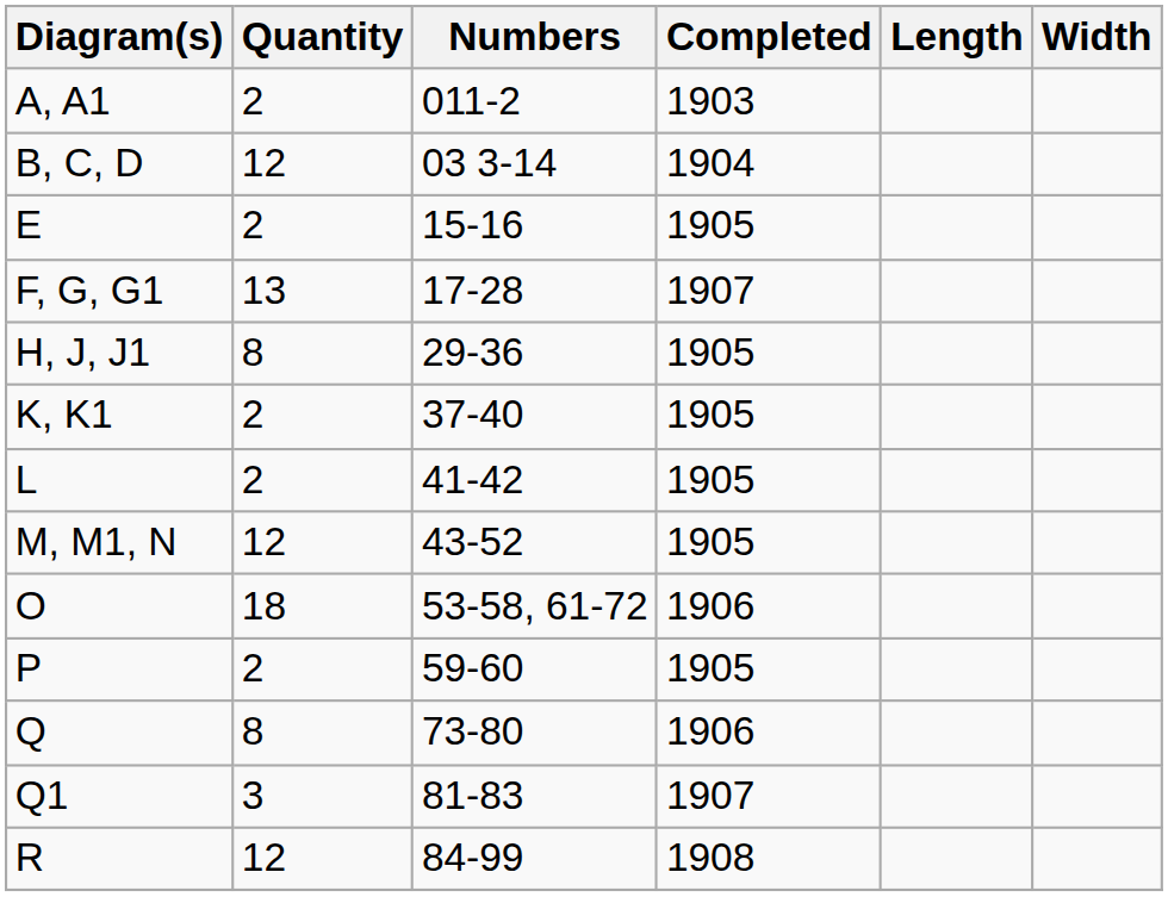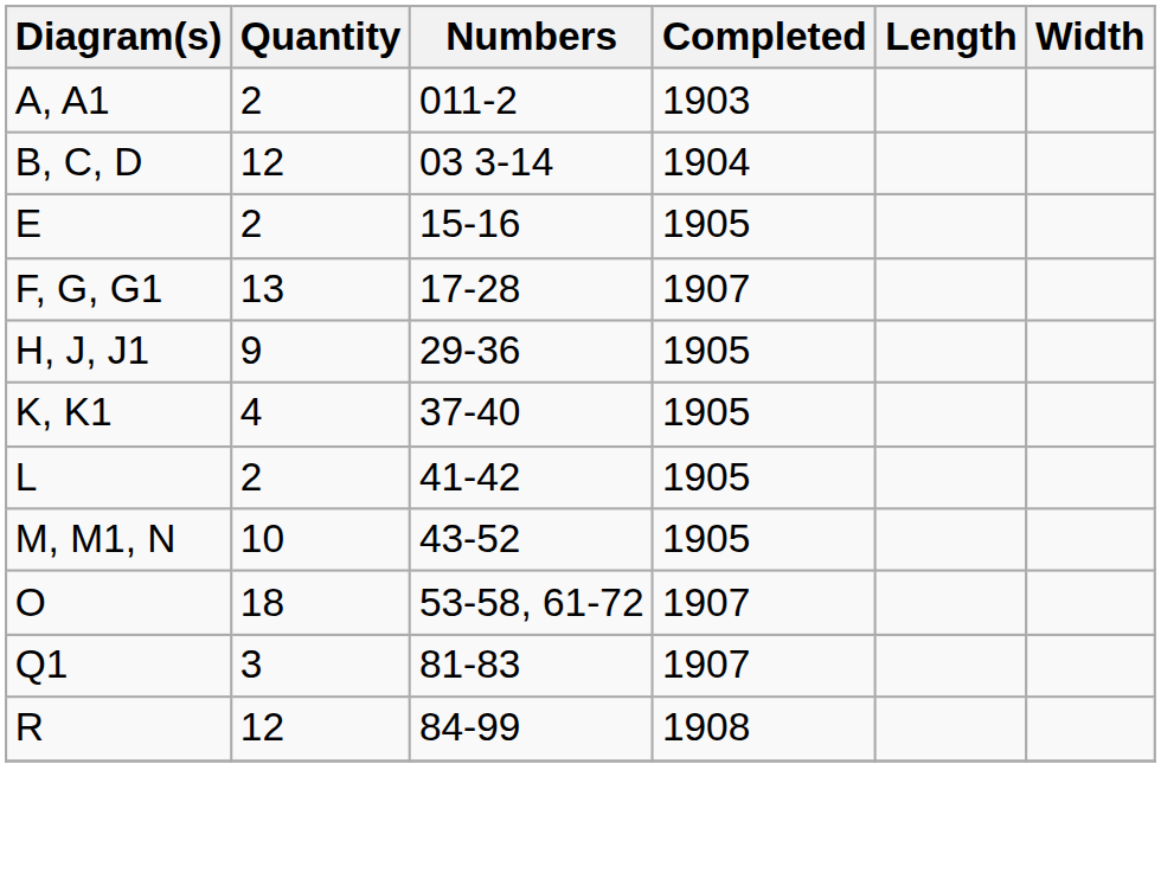H, J, J1 | Quantity: 8 -> 9
K, K1 | Quantity: 2 -> 4
M, M1, N | Quantity: 12 -> 10
O | Completed: 1906 -> 1907
- row: P | 2 | 59-60 | 1905
- row: Q | 8 | 73-80 | 1906
